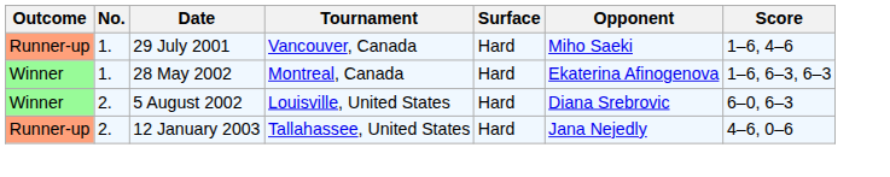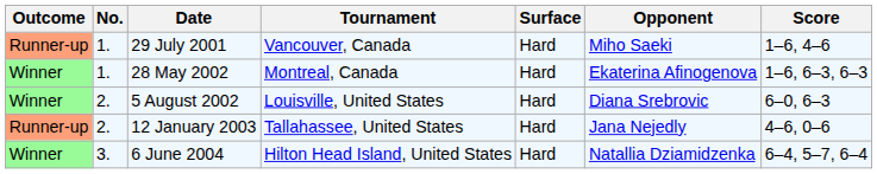+ row: Winner | 3. | 6 June 2004 | Hilton Head Island, United States | Hard | Natallia Dziamidzenka | 6–4, 5–7, 6–4
